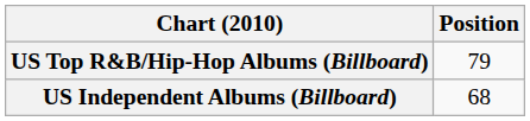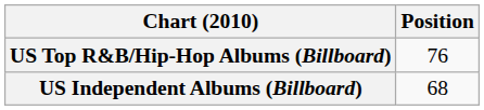US Top R&B/Hip-Hop Albums (Billboard) | Position: 79 -> 76
